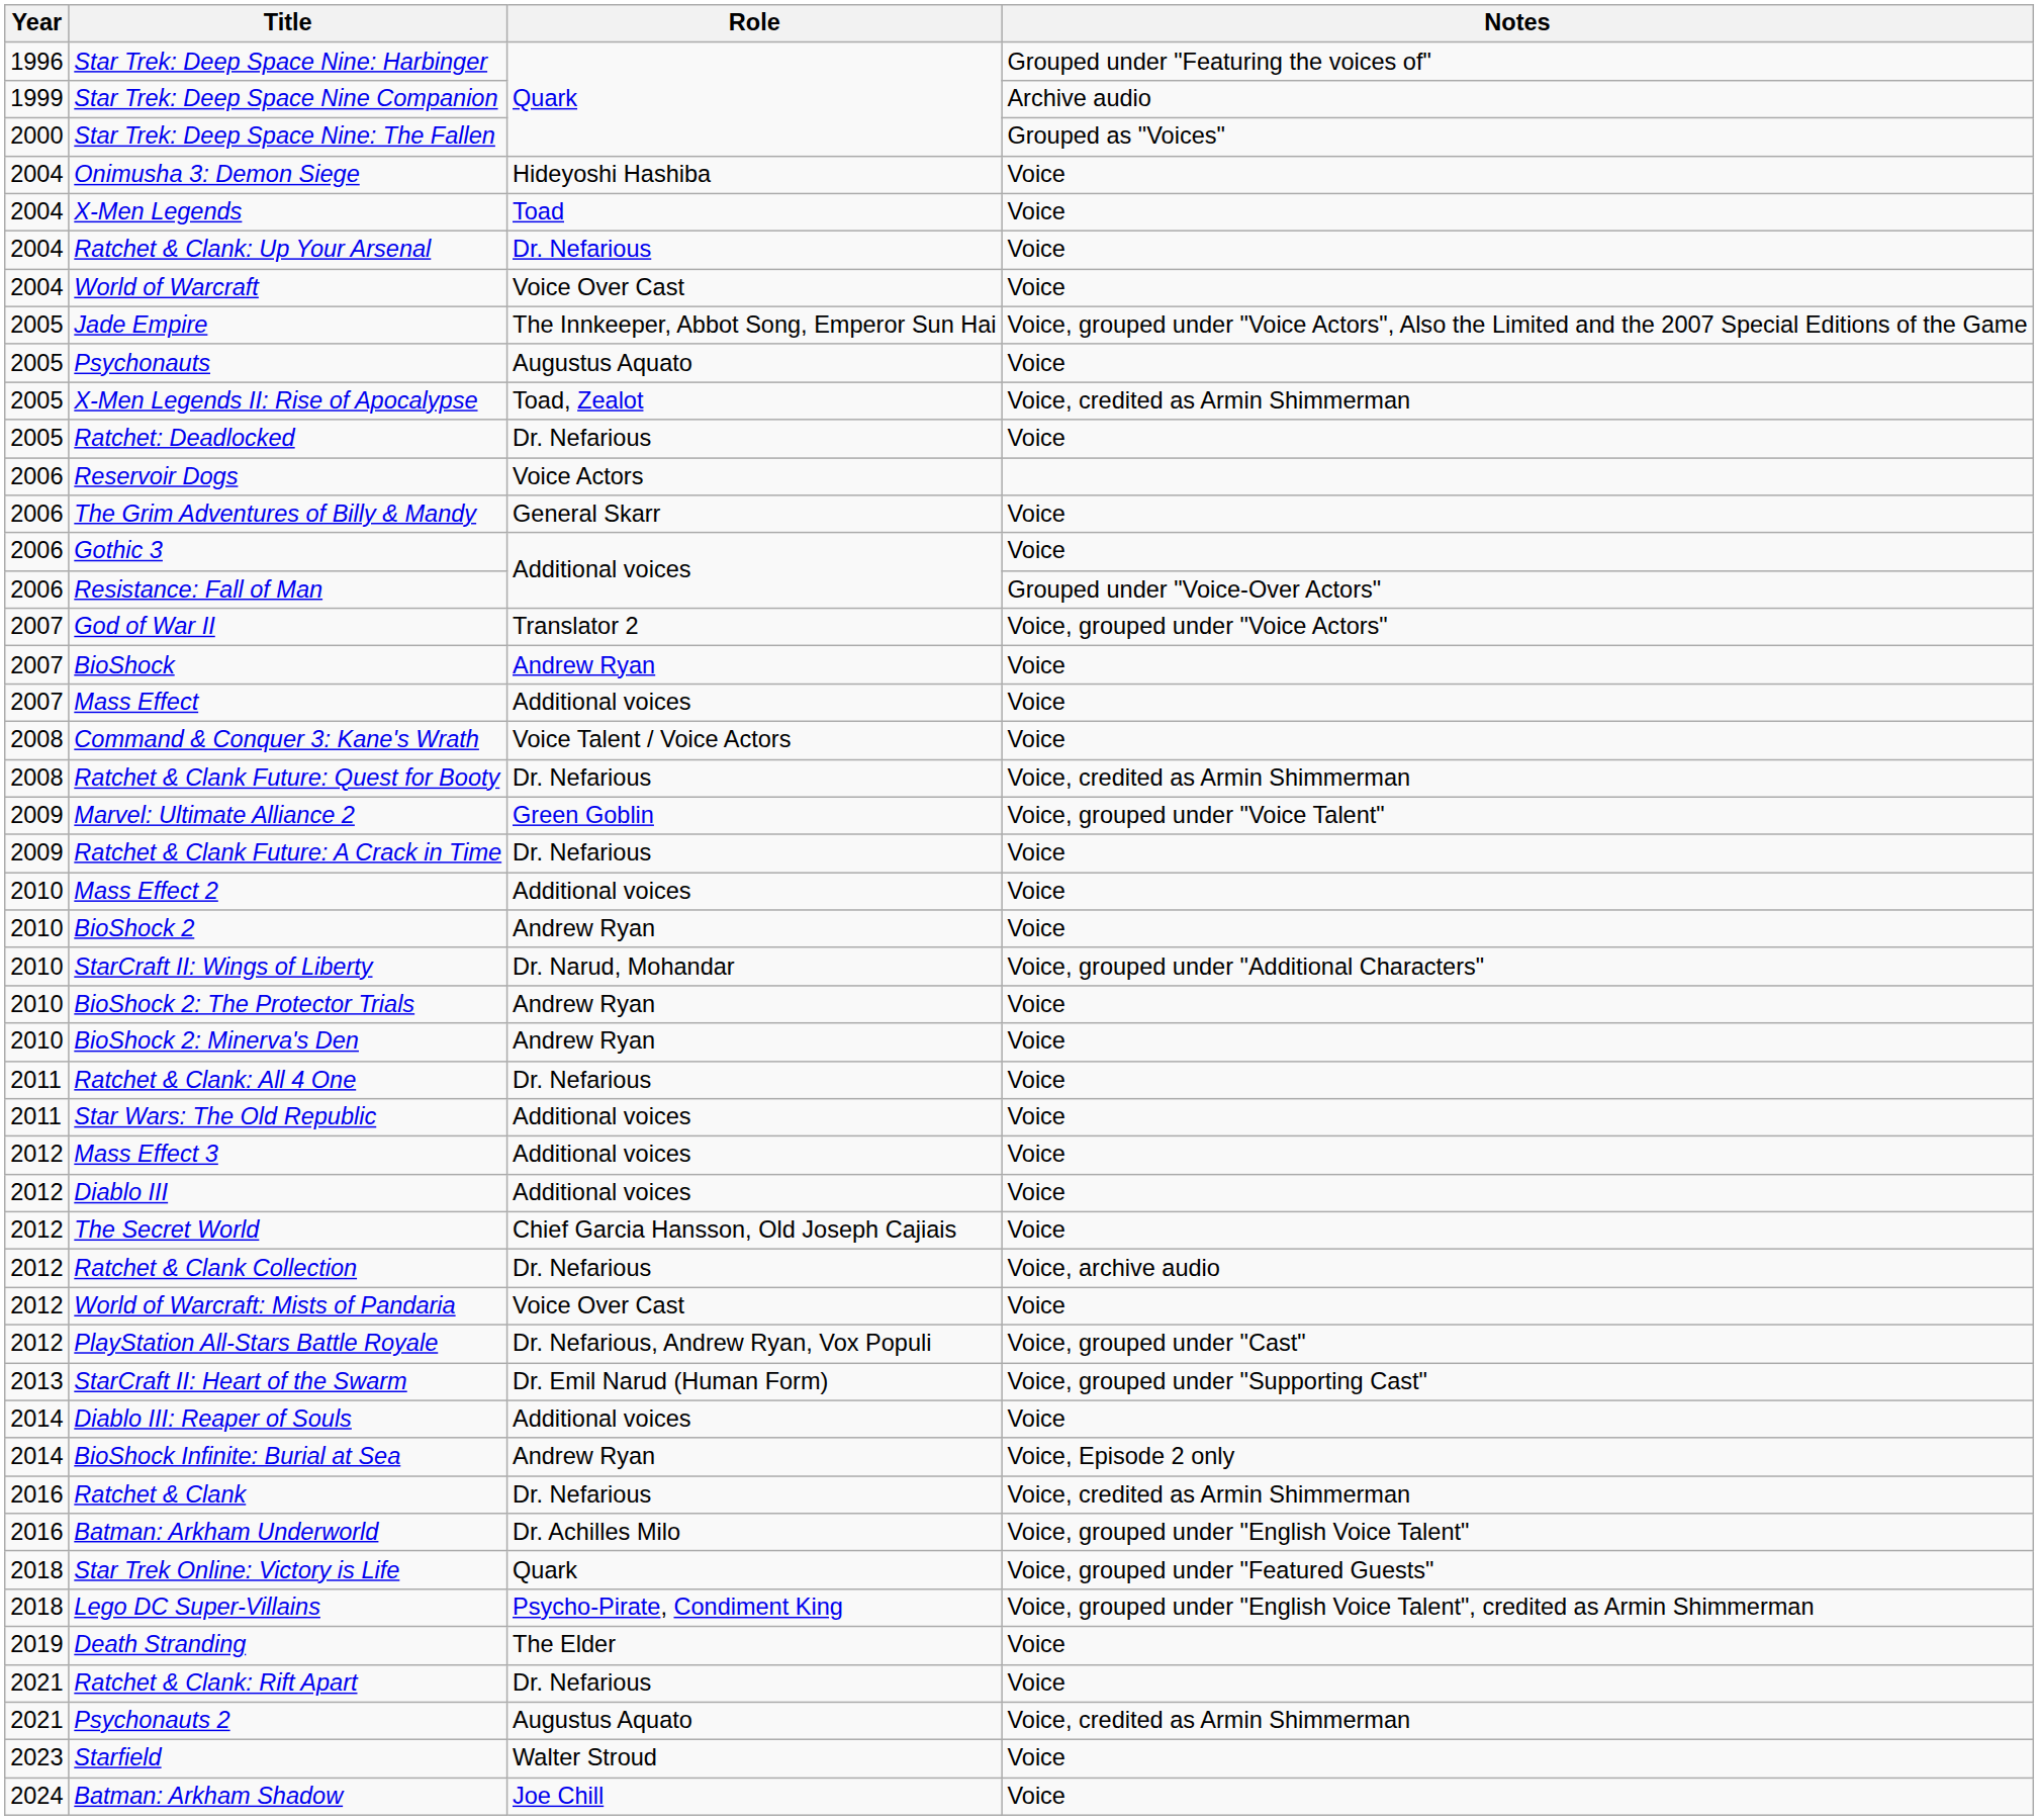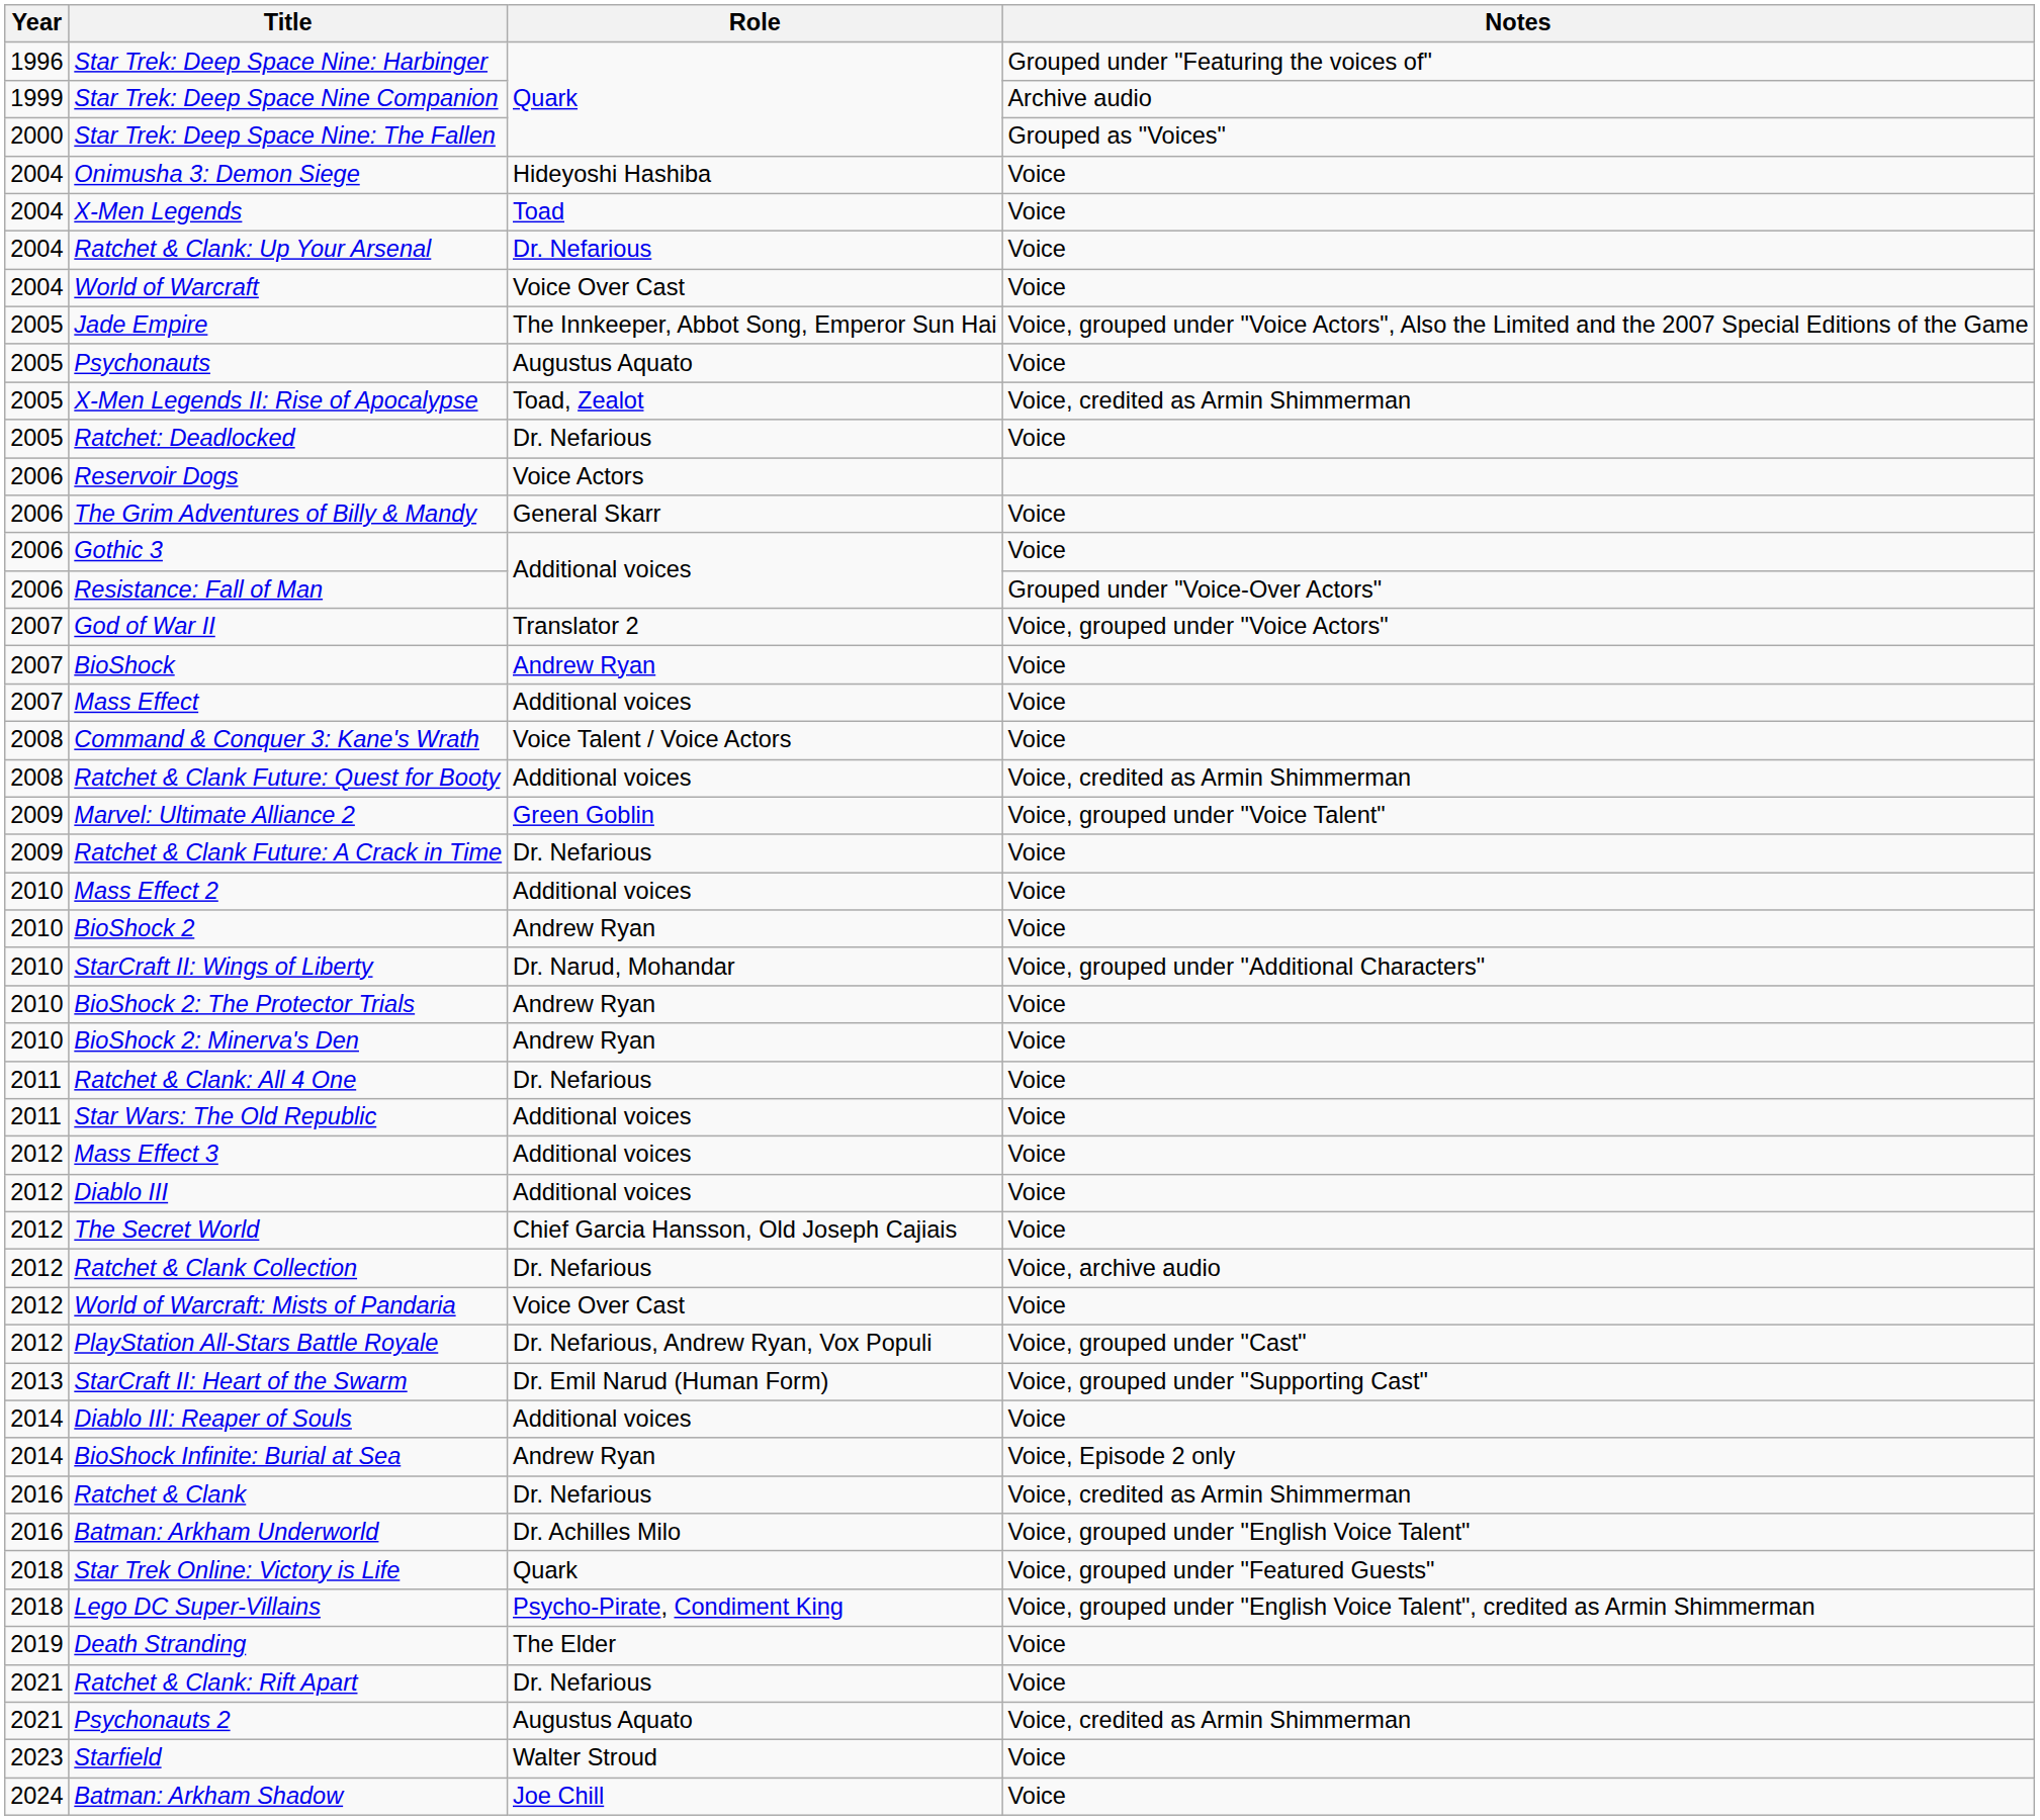Ratchet & Clank Future: Quest for Booty | Role: Dr. Nefarious -> Additional voices
